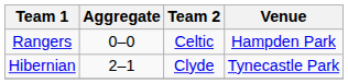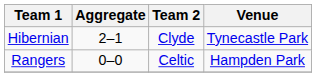rows swapped: Hibernian <-> Rangers
